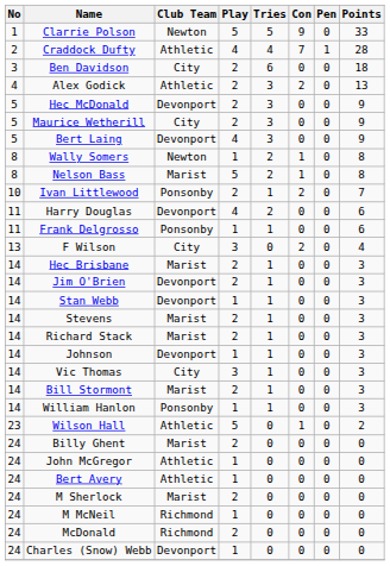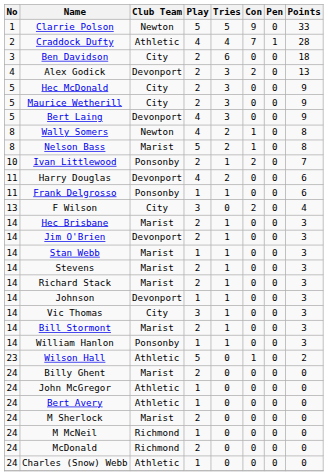Alex Godick | Club Team: Athletic -> Devonport
Hec McDonald | Club Team: Devonport -> City
Wally Somers | Play: 1 -> 4
Stan Webb | Club Team: Devonport -> Marist
Charles (Snow) Webb | Club Team: Devonport -> Athletic
